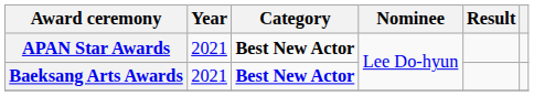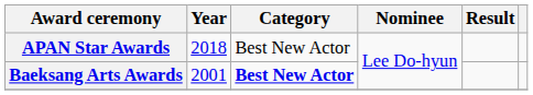APAN Star Awards | Year: 2021 -> 2018
APAN Star Awards | Category: bold -> normal
Baeksang Arts Awards | Year: 2021 -> 2001
